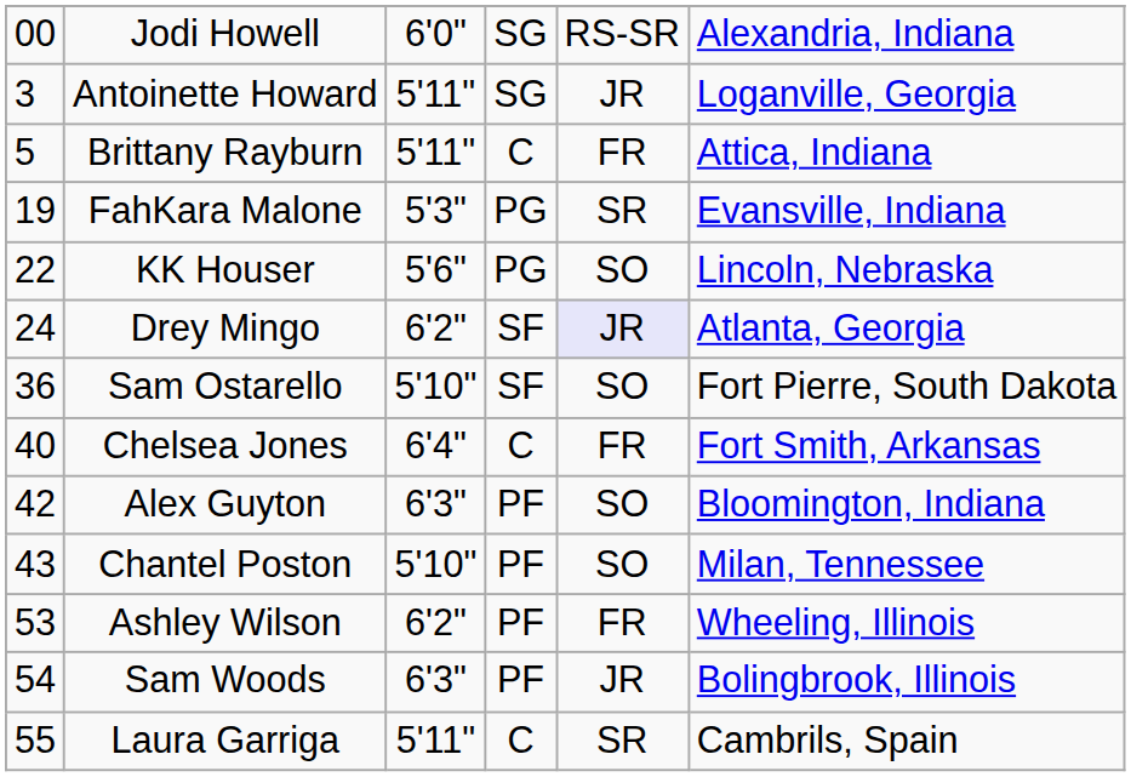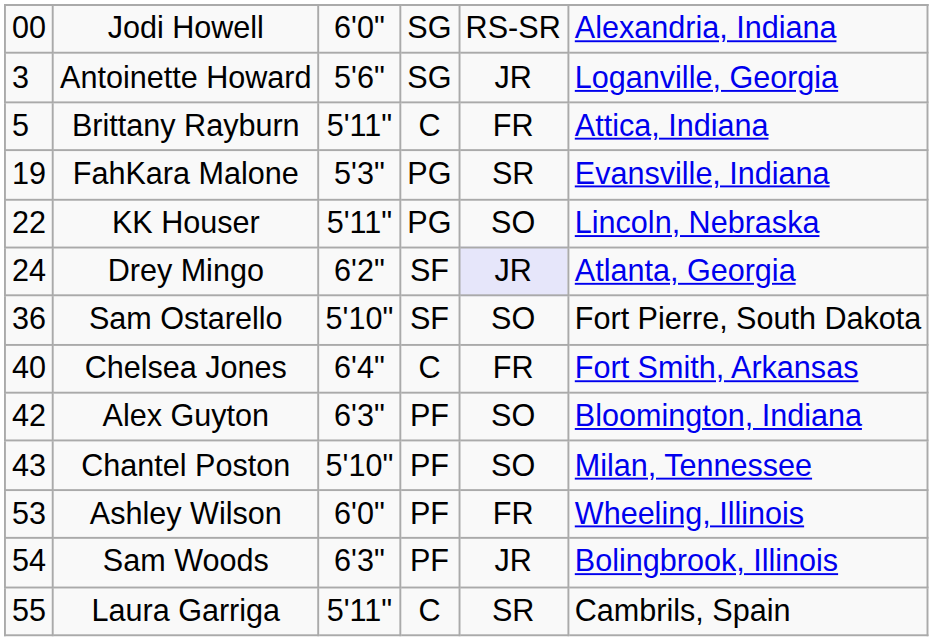Antoinette Howard | column 3: 5'11" -> 5'6"
KK Houser | column 3: 5'6" -> 5'11"
Ashley Wilson | column 3: 6'2" -> 6'0"
